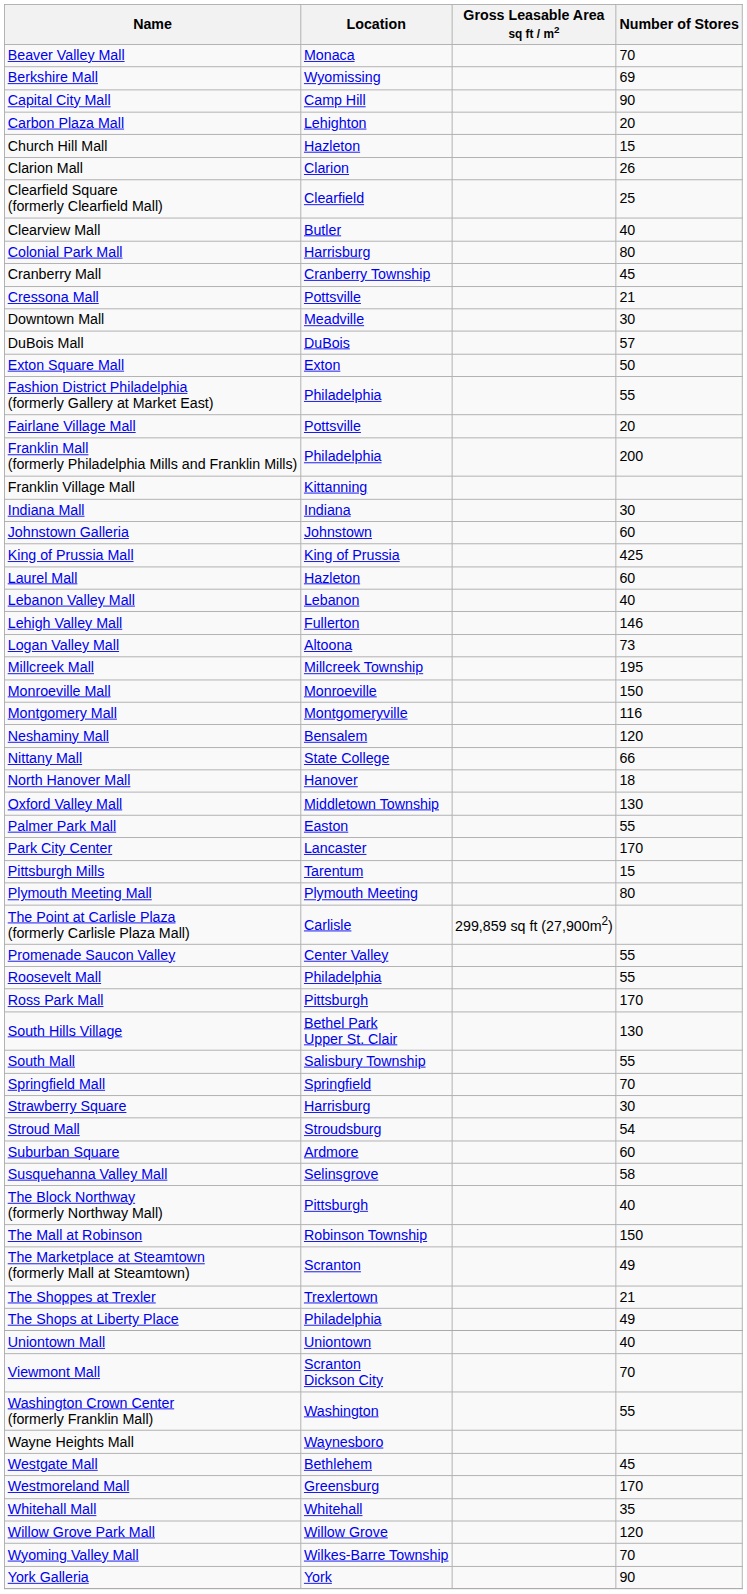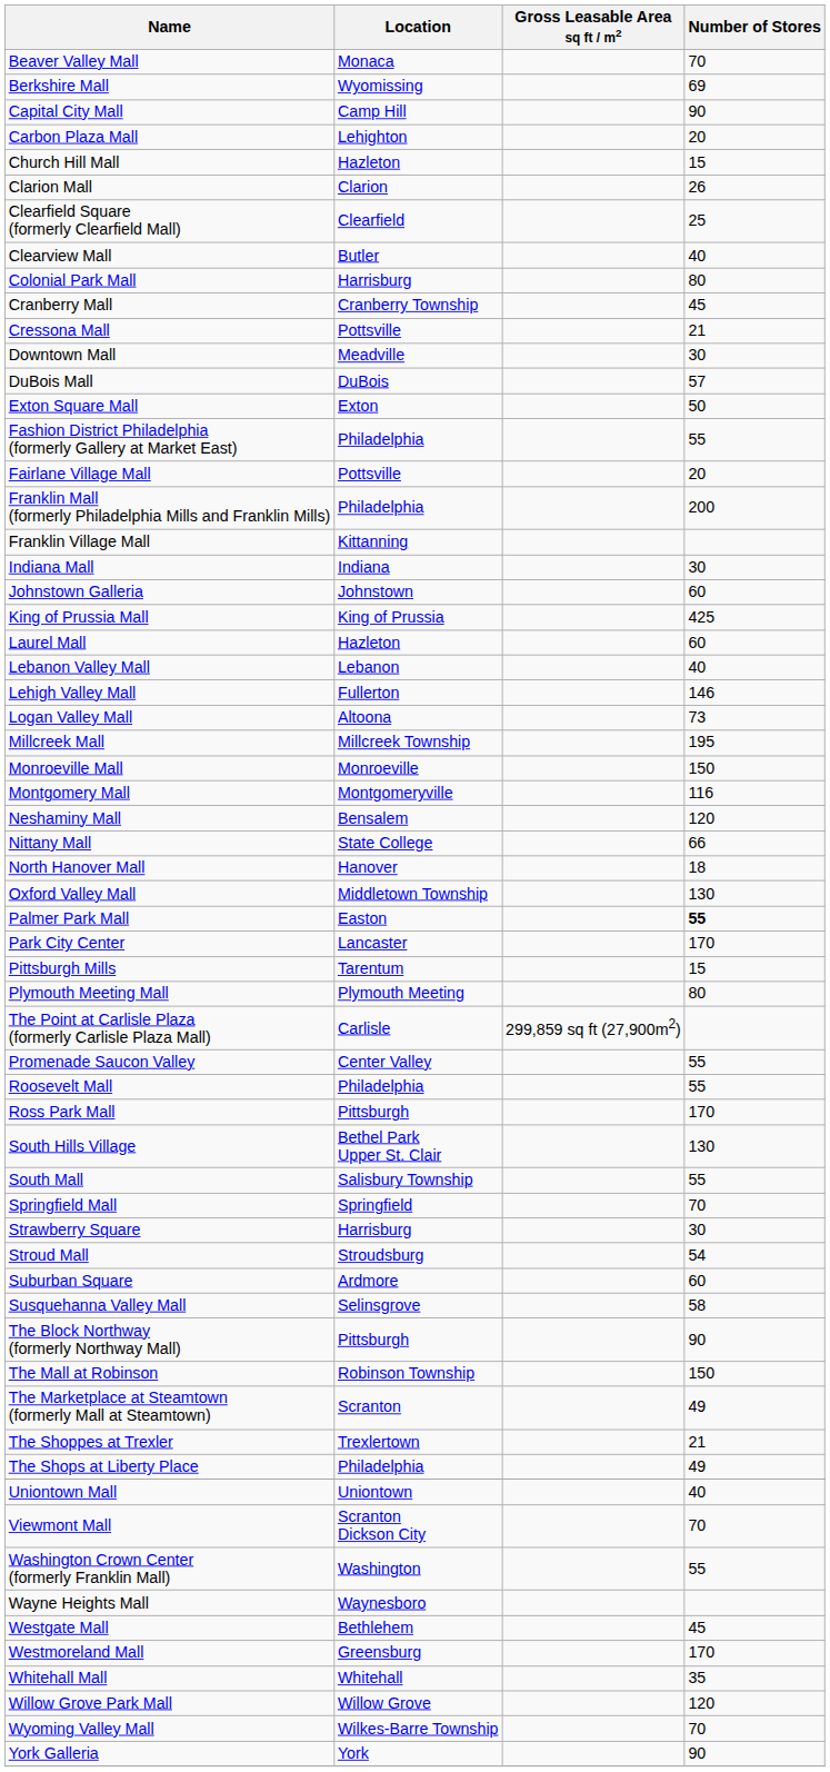Palmer Park Mall | Number of Stores: normal -> bold
The Block Northway (formerly Northway Mall) | Number of Stores: 40 -> 90
